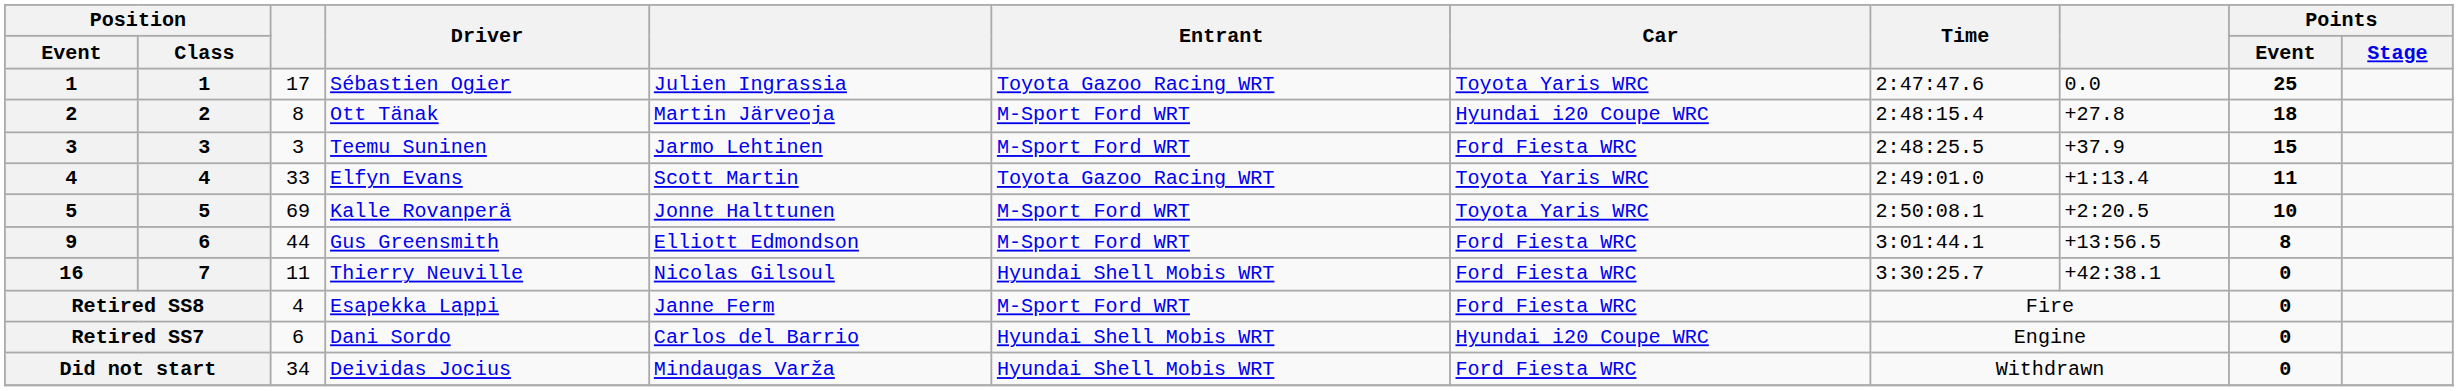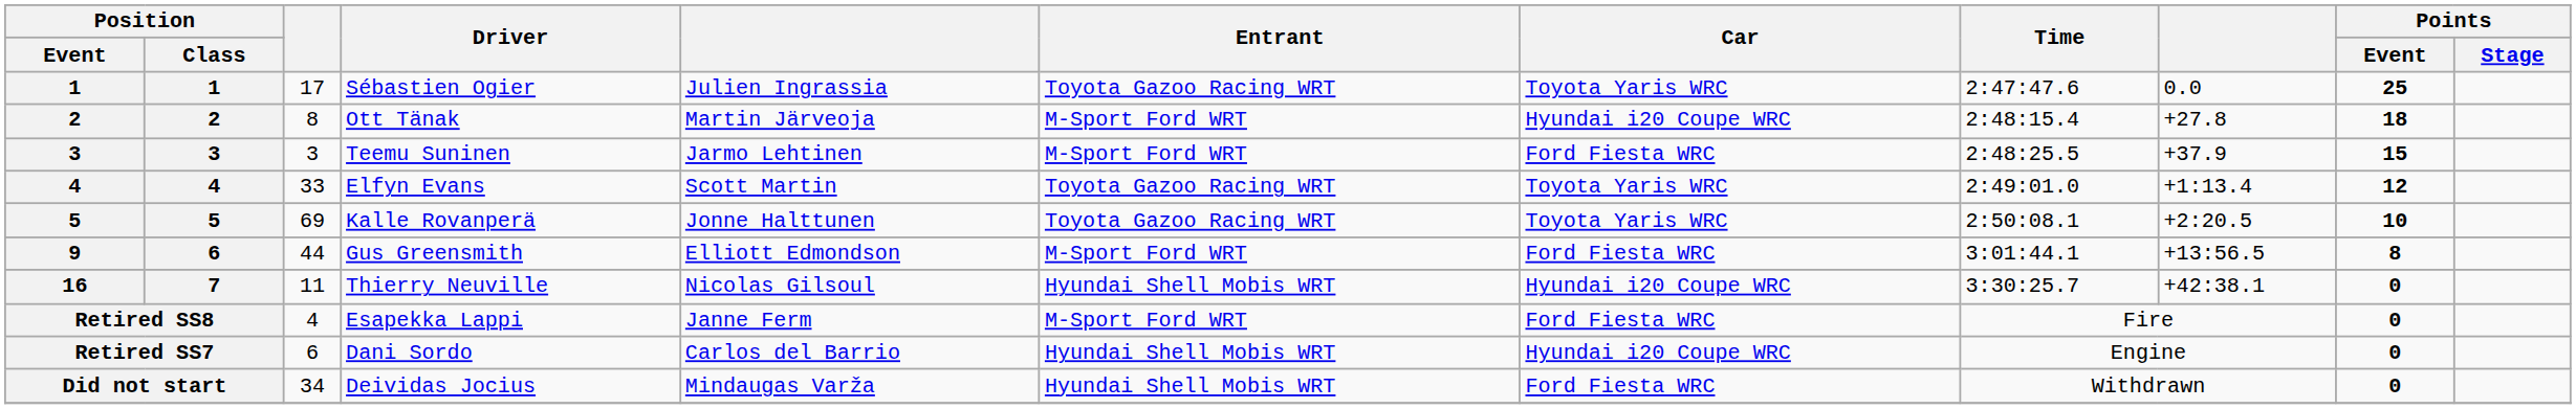Elfyn Evans | Points / Event: 11 -> 12
Kalle Rovanperä | Entrant: M-Sport Ford WRT -> Toyota Gazoo Racing WRT
Thierry Neuville | Car: Ford Fiesta WRC -> Hyundai i20 Coupe WRC
